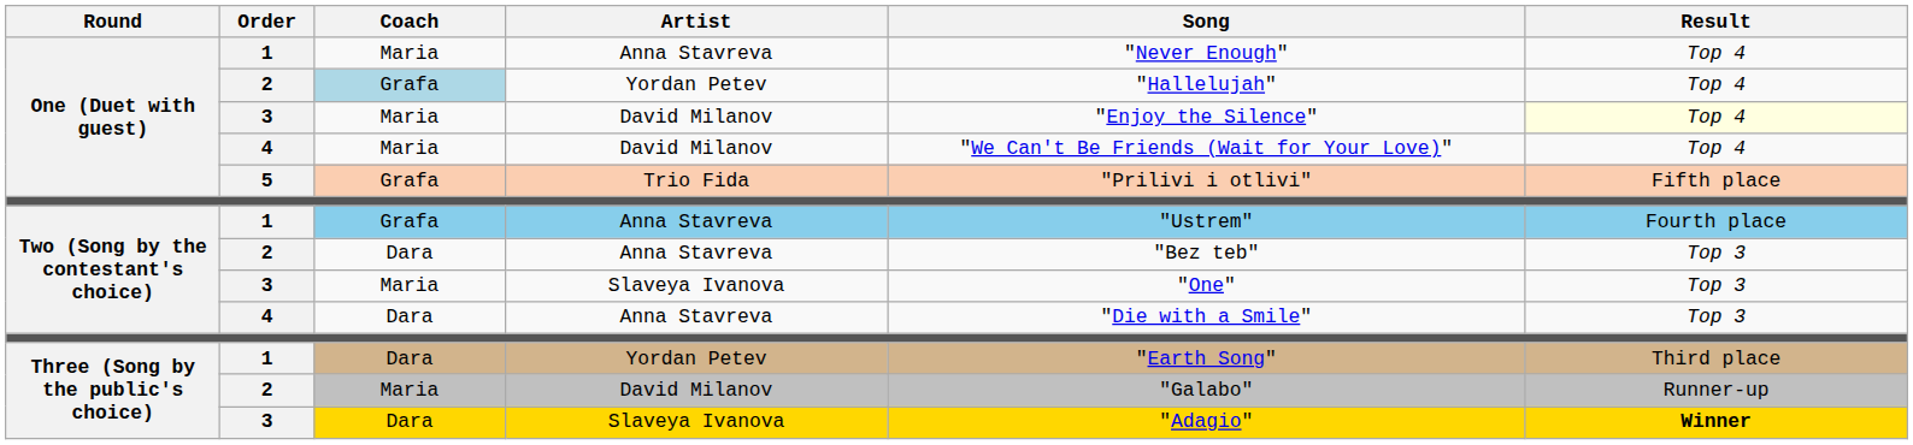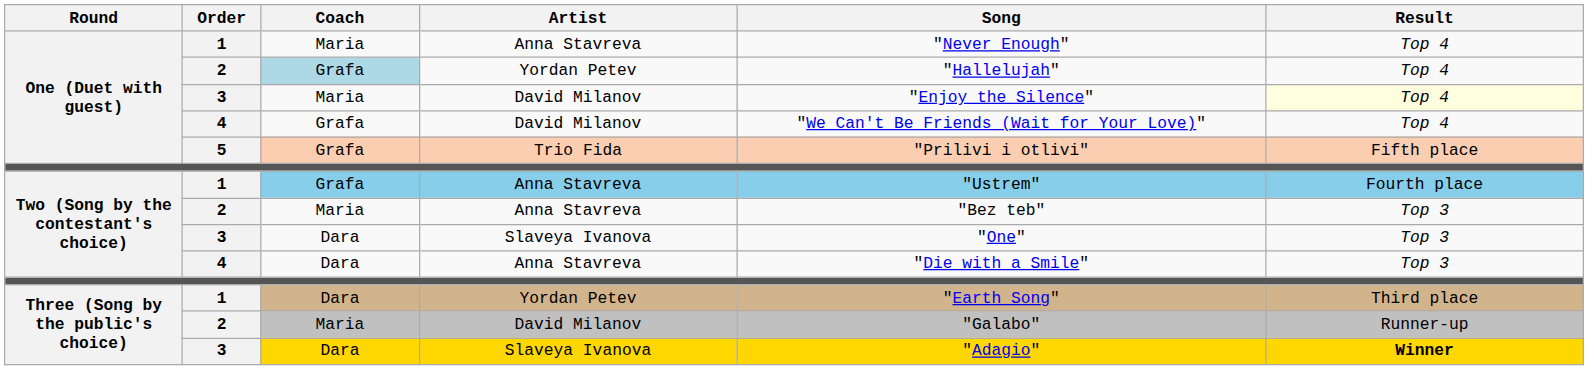One (Duet with guest) / 4 | Coach: Maria -> Grafa
Two (Song by the contestant's choice) / 2 | Coach: Dara -> Maria
Two (Song by the contestant's choice) / 3 | Coach: Maria -> Dara
